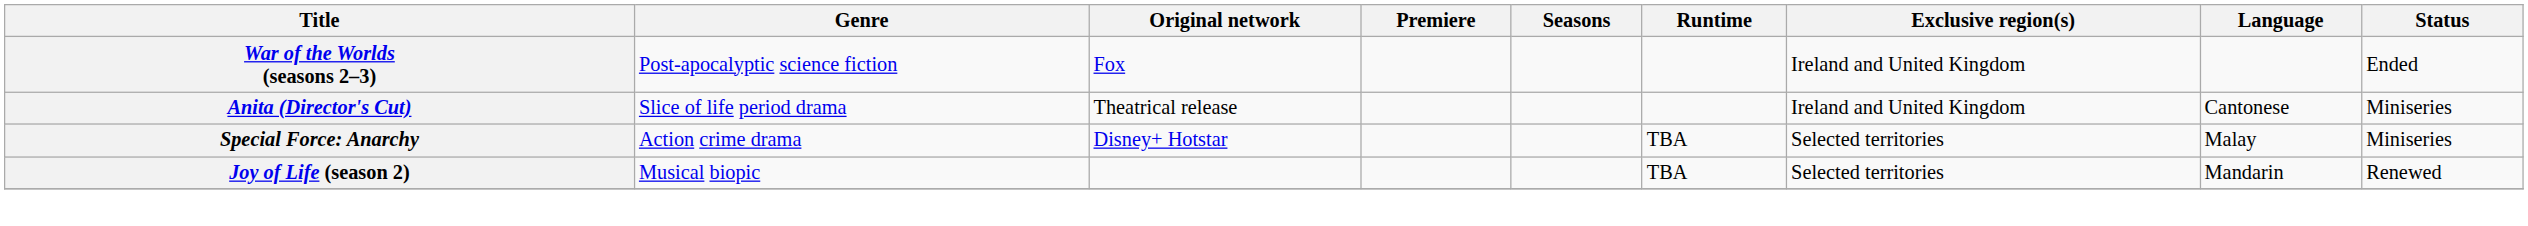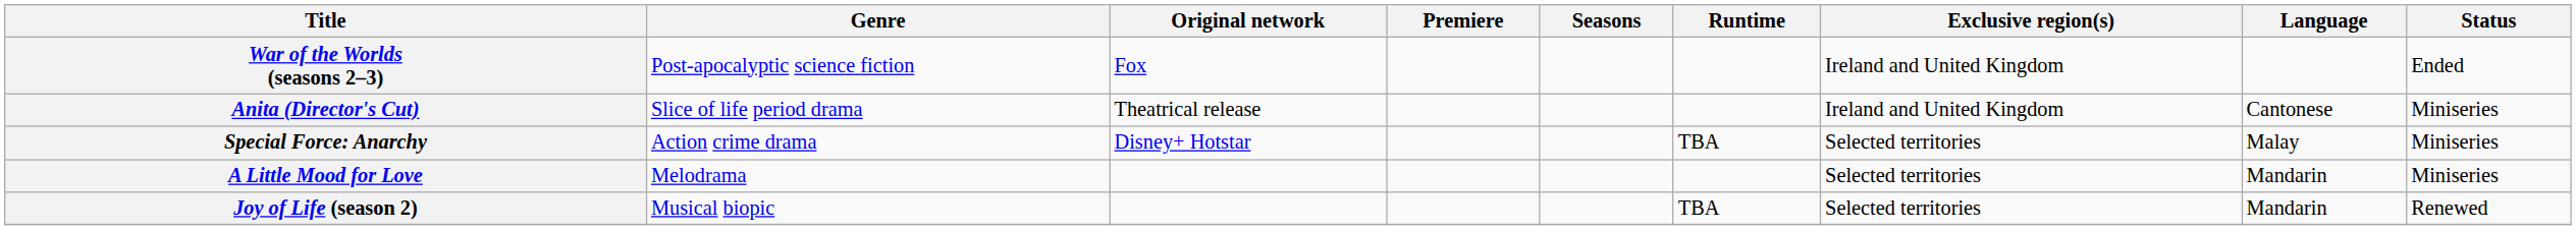+ row: A Little Mood for Love | Melodrama | Selected territories | Mandarin | Miniseries
